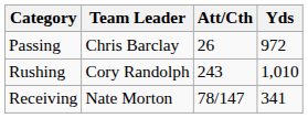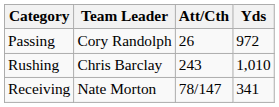Passing | Team Leader: Chris Barclay -> Cory Randolph
Rushing | Team Leader: Cory Randolph -> Chris Barclay
